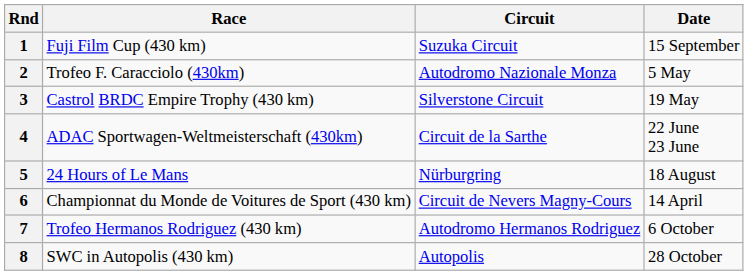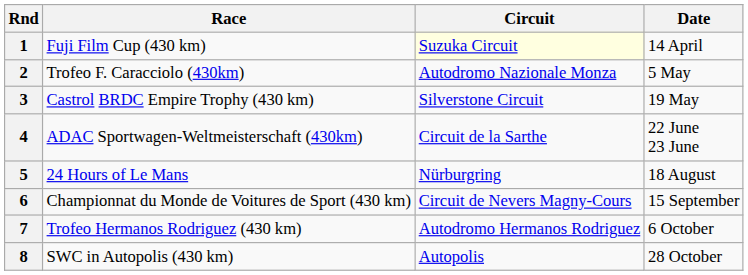1 | Circuit: no background -> lightyellow background
1 | Date: 15 September -> 14 April
6 | Date: 14 April -> 15 September
